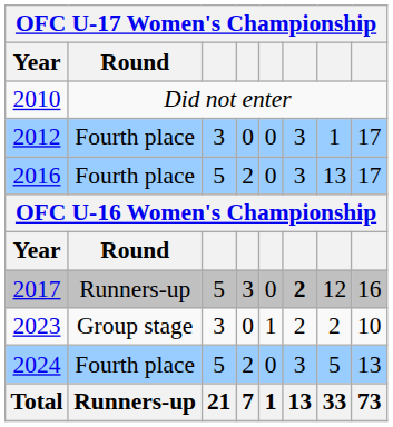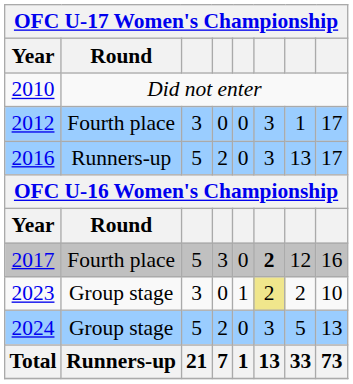2016 | Round: Fourth place -> Runners-up
2017 | Round: Runners-up -> Fourth place
2023 | column 6: no background -> khaki background
2024 | Round: Fourth place -> Group stage
